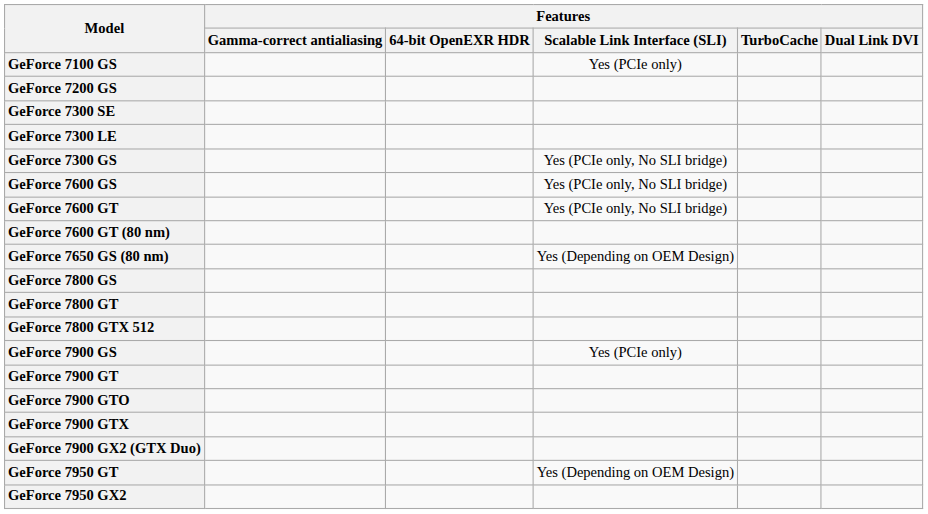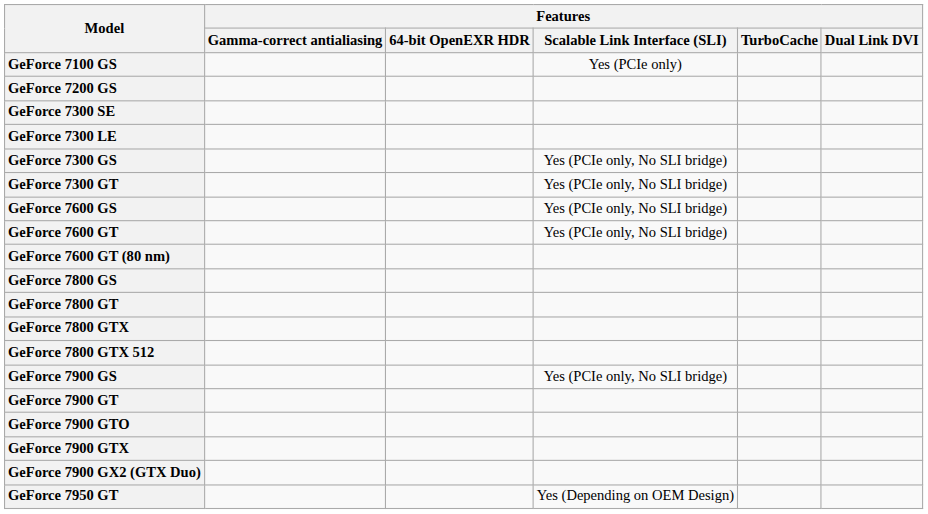+ row: GeForce 7300 GT | Yes (PCIe only, No SLI bridge)
- row: GeForce 7650 GS (80 nm) | Yes (Depending on OEM Design)
+ row: GeForce 7800 GTX
GeForce 7900 GS | Features / Scalable Link Interface (SLI): Yes (PCIe only) -> Yes (PCIe only, No SLI bridge)
- row: GeForce 7950 GX2
